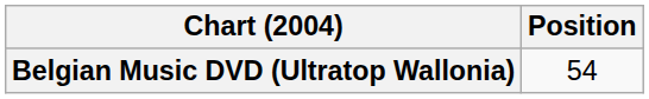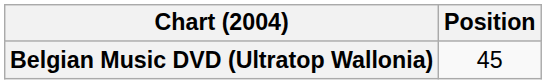Belgian Music DVD (Ultratop Wallonia) | Position: 54 -> 45
